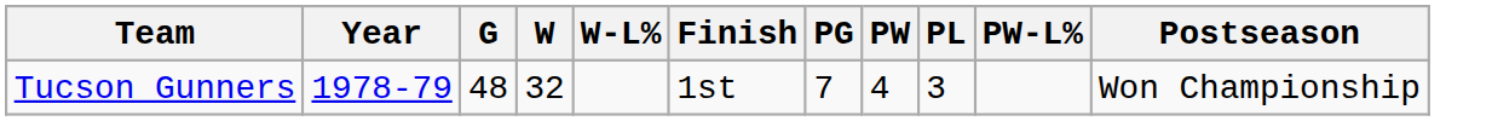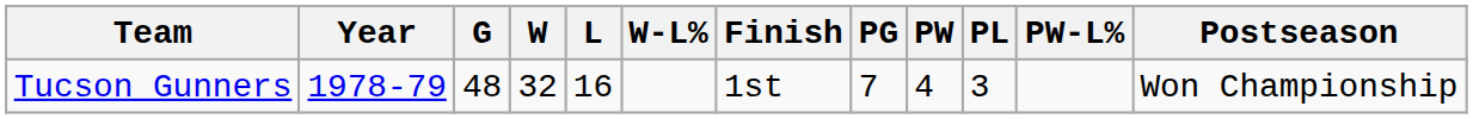+ column: L | 16
